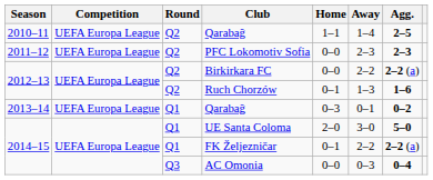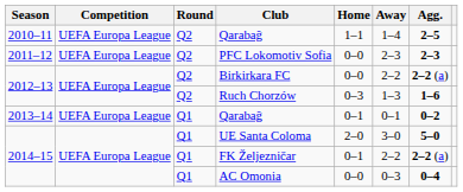Ruch Chorzów | Home: 0–1 -> 0–3
2013–14 / Qarabağ | Home: 0–3 -> 0–1
AC Omonia | Round: Q3 -> Q1
